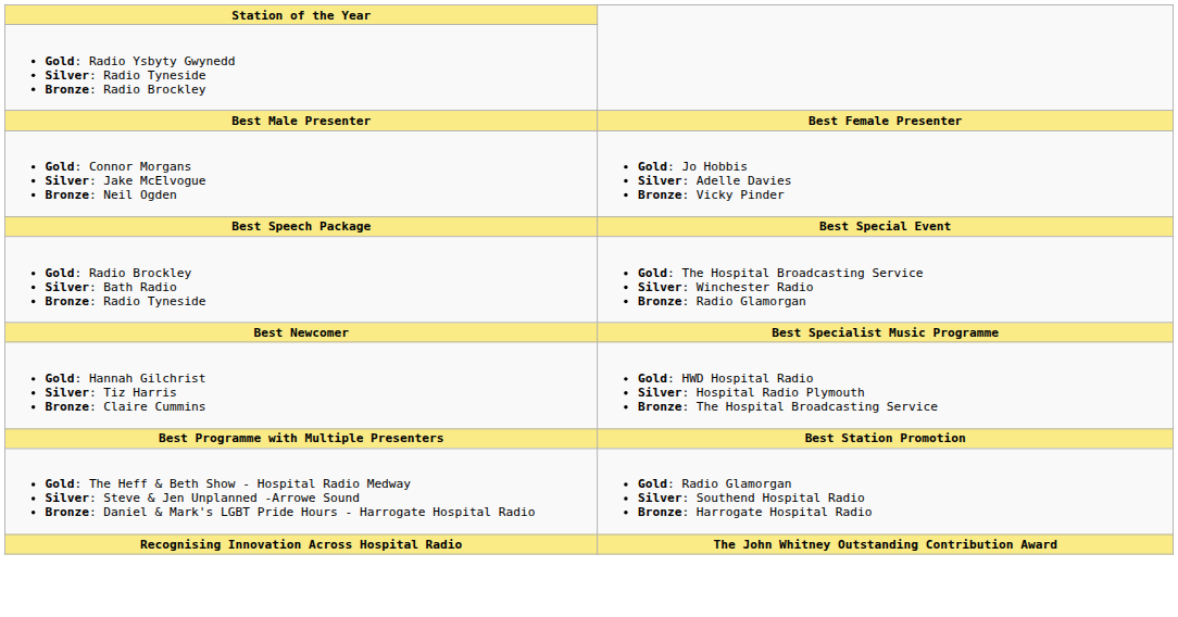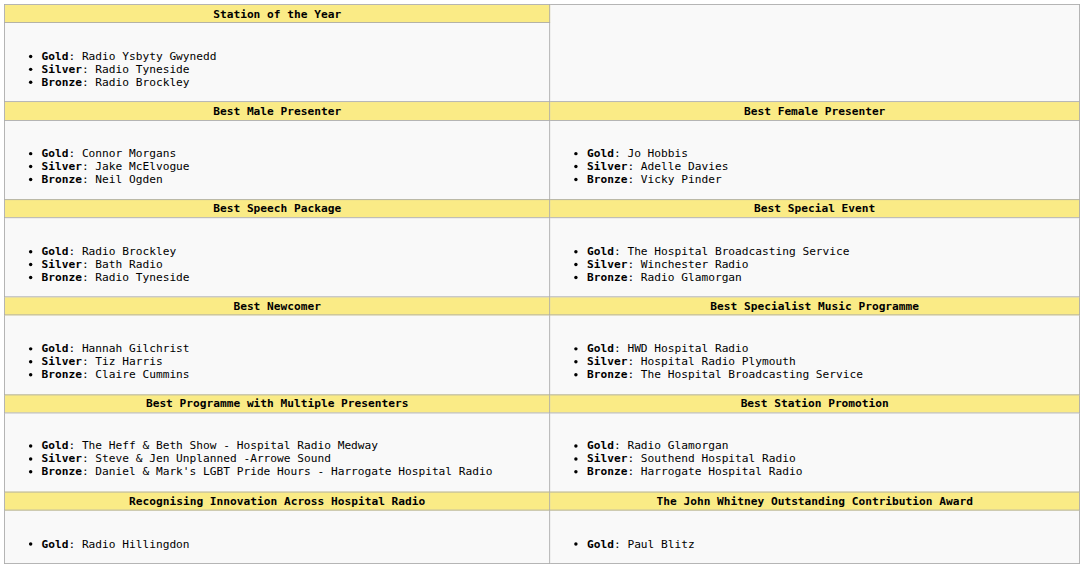+ row: Gold: Radio Hillingdon | Gold: Paul Blitz
